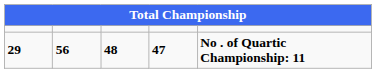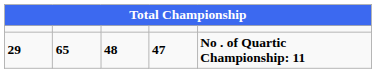29 | column 2: 56 -> 65
